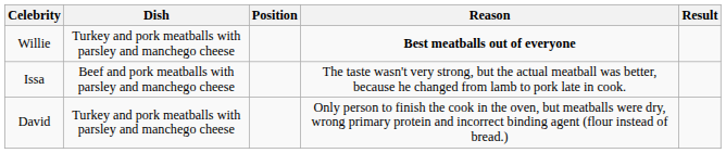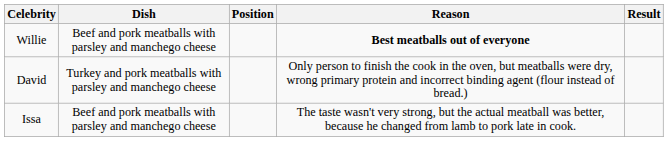Willie | Dish: Turkey and pork meatballs with parsley and manchego cheese -> Beef and pork meatballs with parsley and manchego cheese
rows swapped: Issa <-> David
